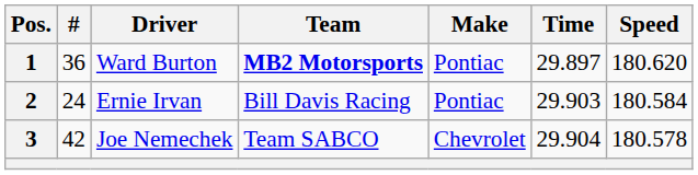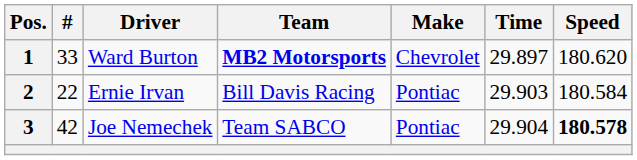1 | #: 36 -> 33
1 | Make: Pontiac -> Chevrolet
2 | #: 24 -> 22
3 | Make: Chevrolet -> Pontiac
3 | Speed: normal -> bold
